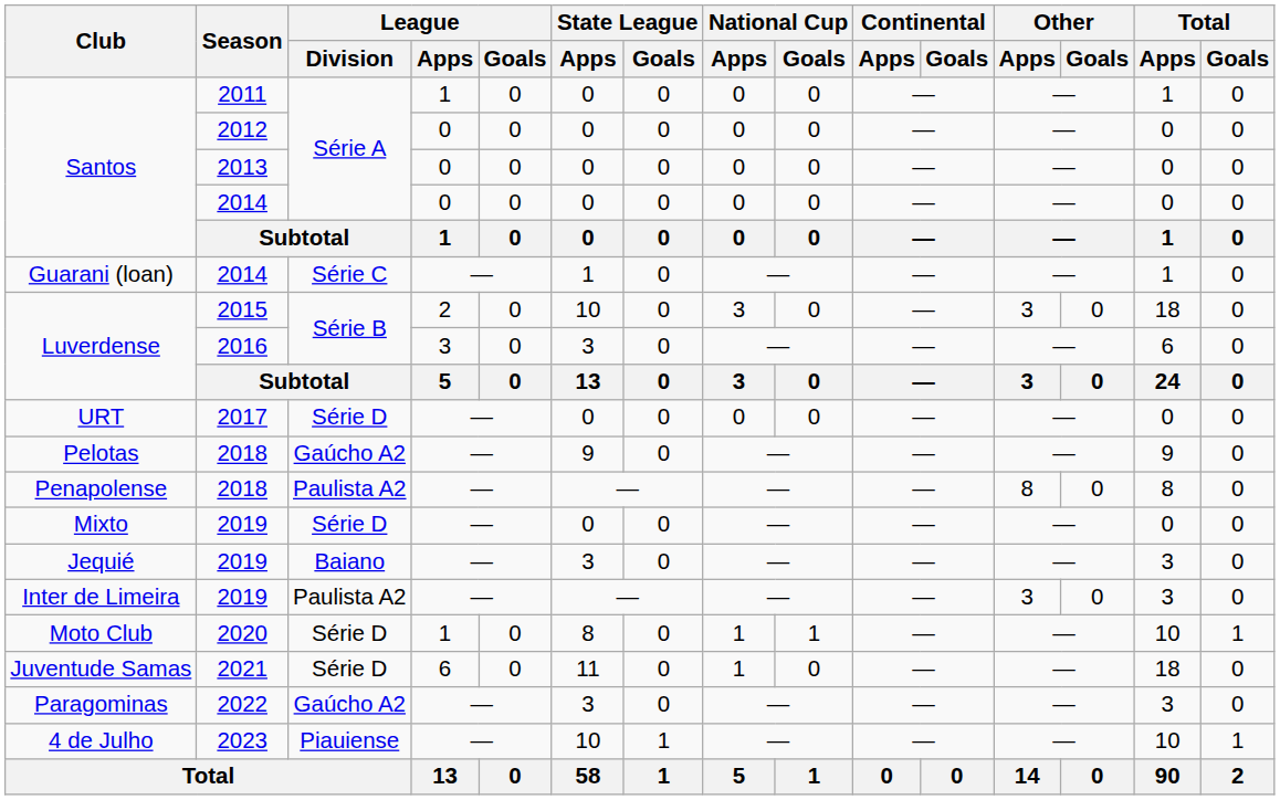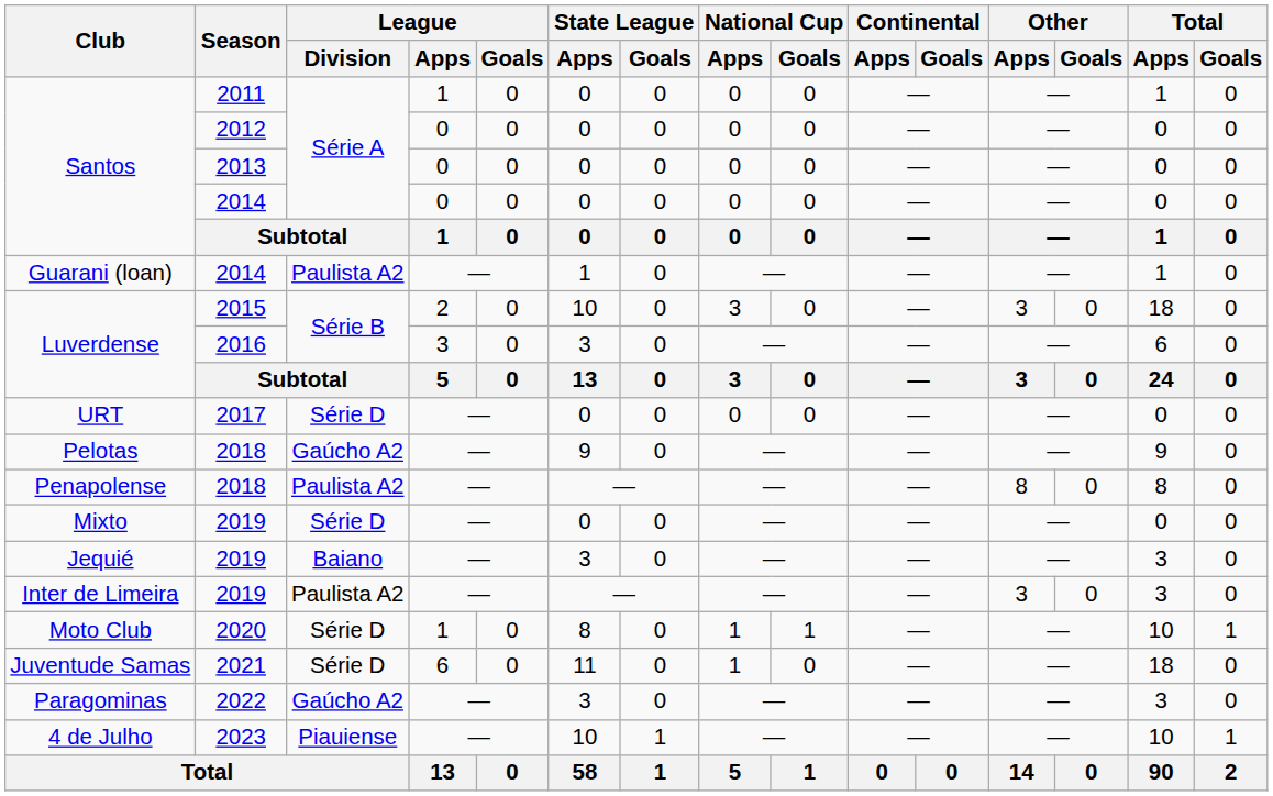Guarani (loan) | League / Division: Série C -> Paulista A2
